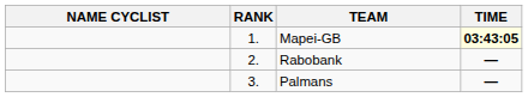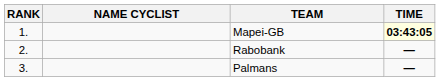columns swapped: RANK <-> NAME CYCLIST
